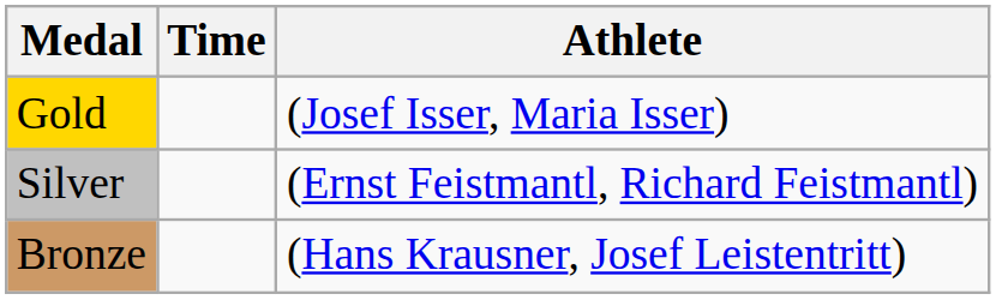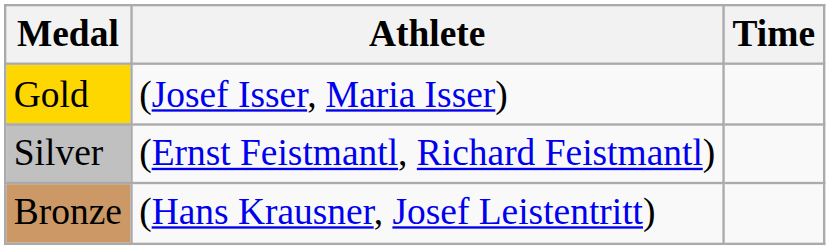columns swapped: Athlete <-> Time
